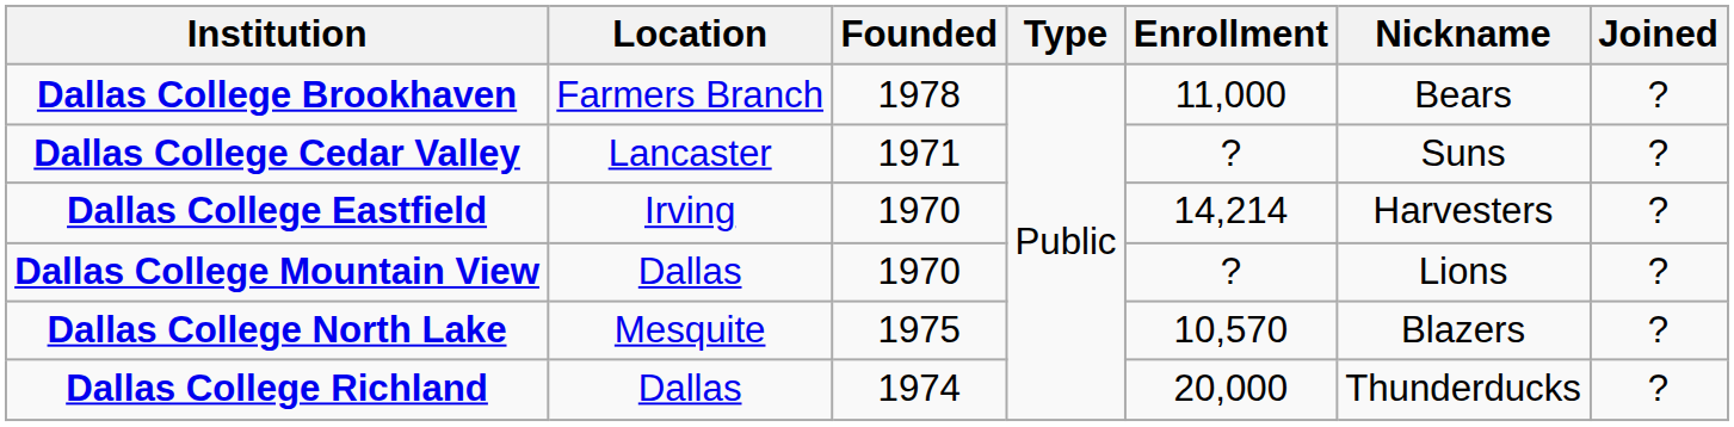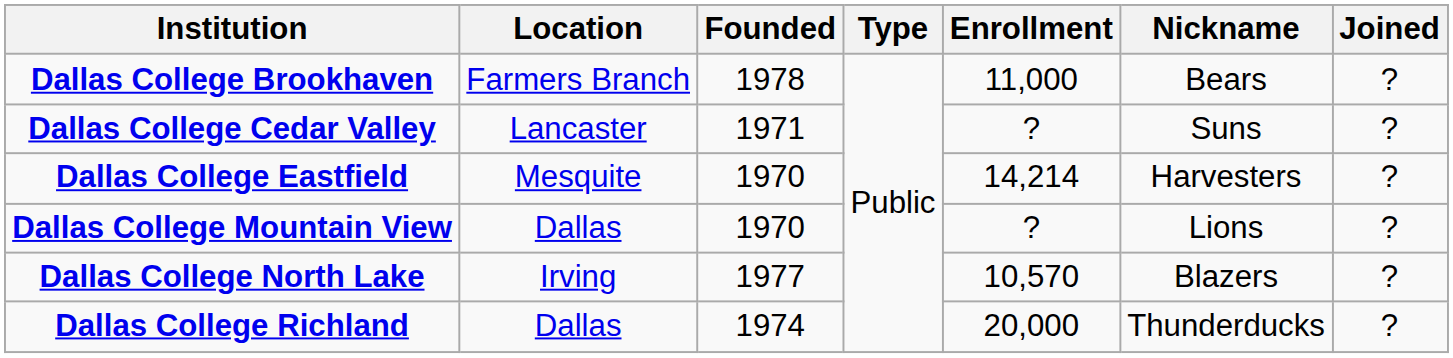Dallas College Eastfield | Location: Irving -> Mesquite
Dallas College North Lake | Location: Mesquite -> Irving
Dallas College North Lake | Founded: 1975 -> 1977
